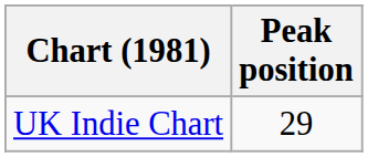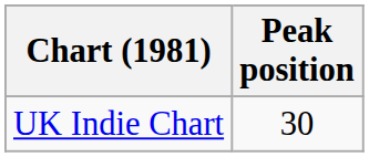UK Indie Chart | Peak position: 29 -> 30
